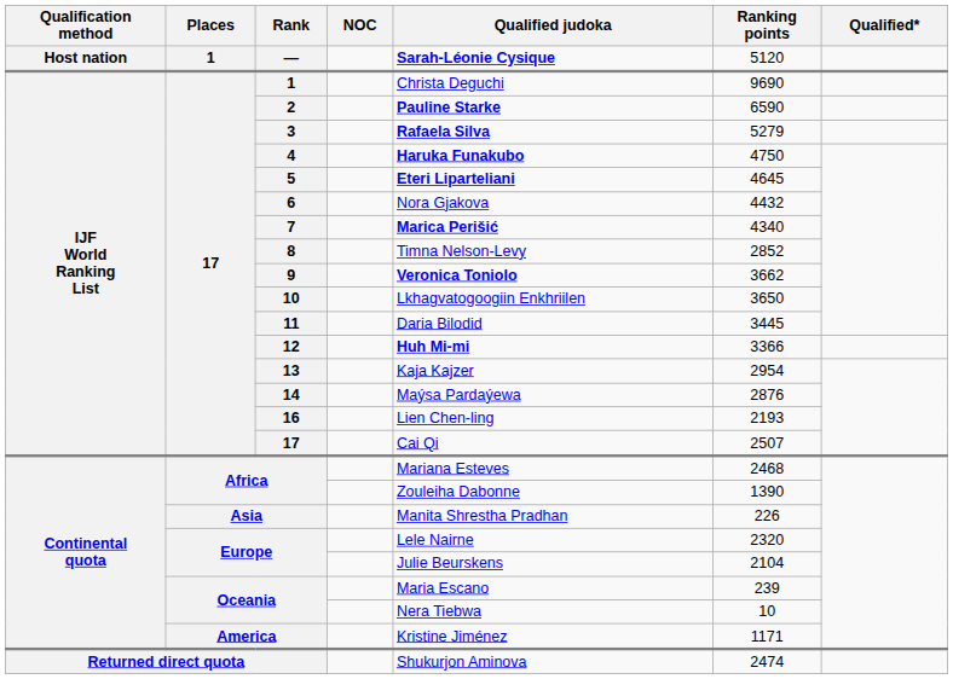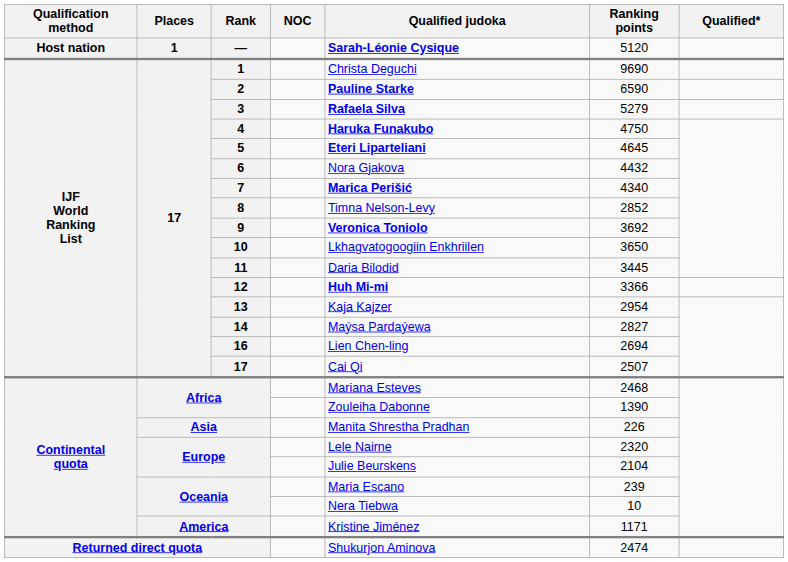9 | Ranking points: 3662 -> 3692
14 | Ranking points: 2876 -> 2827
16 | Ranking points: 2193 -> 2694
